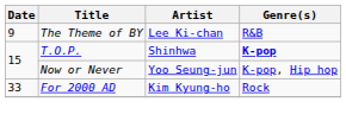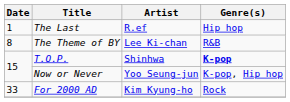+ row: 1 | The Last | R.ef | Hip hop
The Theme of BY | Date: 9 -> 8
